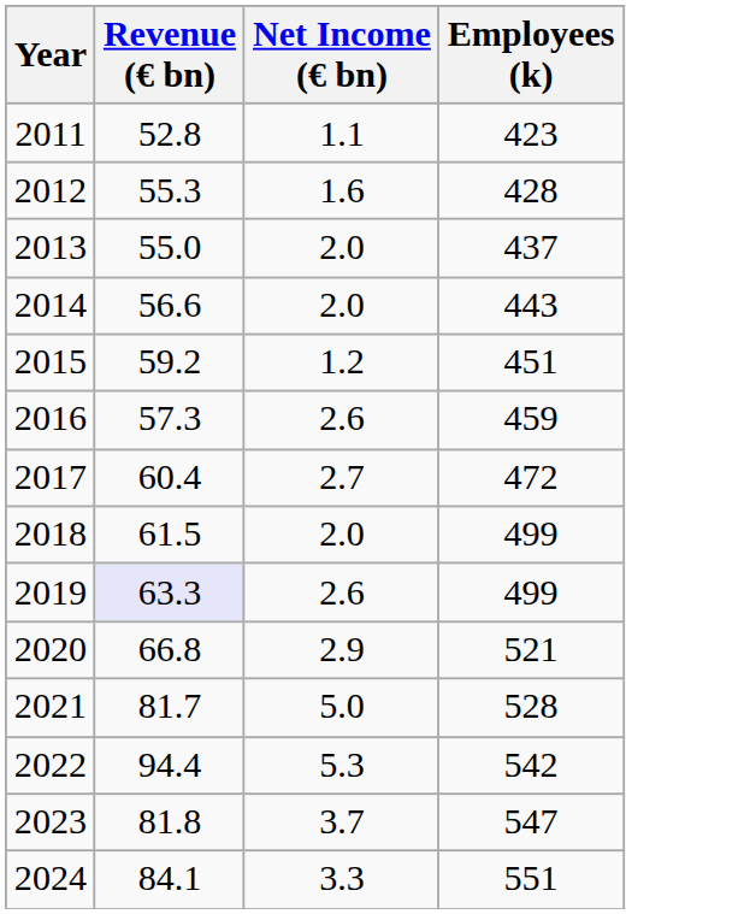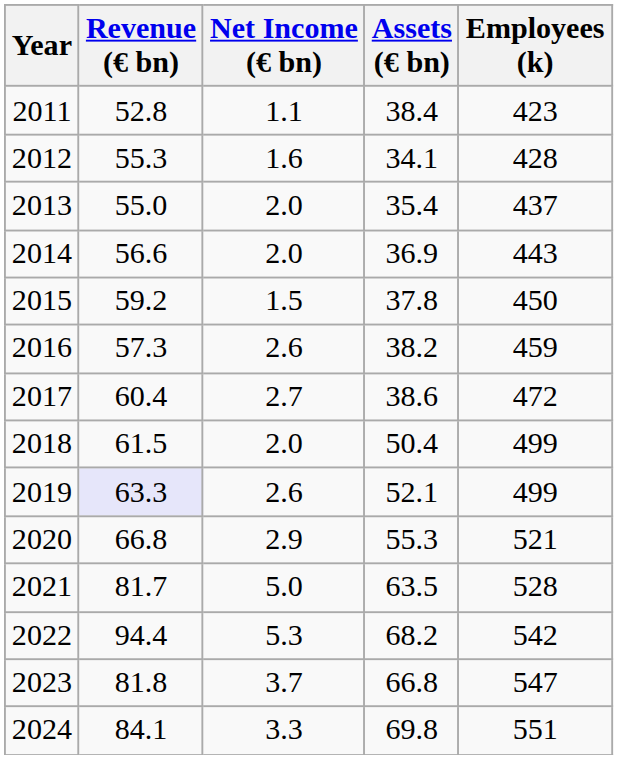+ column: Assets (€ bn) | 38.4 | 34.1 | 35.4 | 36.9 | 37.8 | 38.2 | 38.6 | 50.4 | 52.1 | 55.3 | 63.5 | 68.2 | 66.8 | 69.8
2015 | Net Income (€ bn): 1.2 -> 1.5
2015 | Employees (k): 451 -> 450
